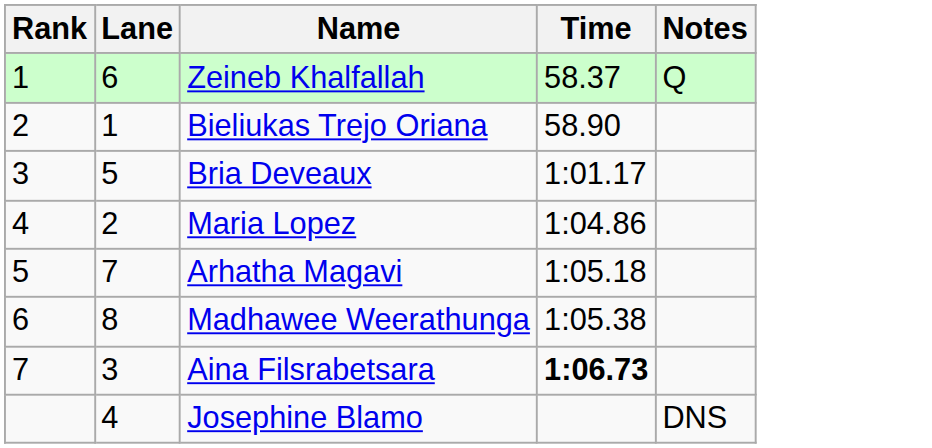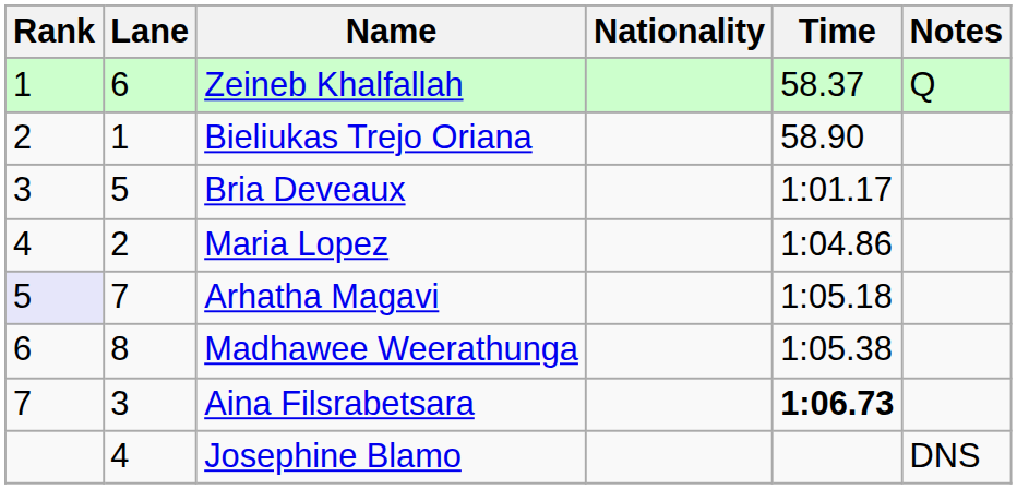+ column: Nationality
Arhatha Magavi | Rank: no background -> lavender background
